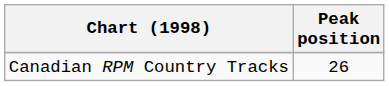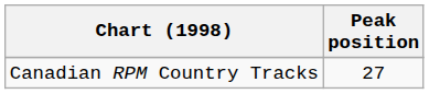Canadian RPM Country Tracks | Peak position: 26 -> 27
